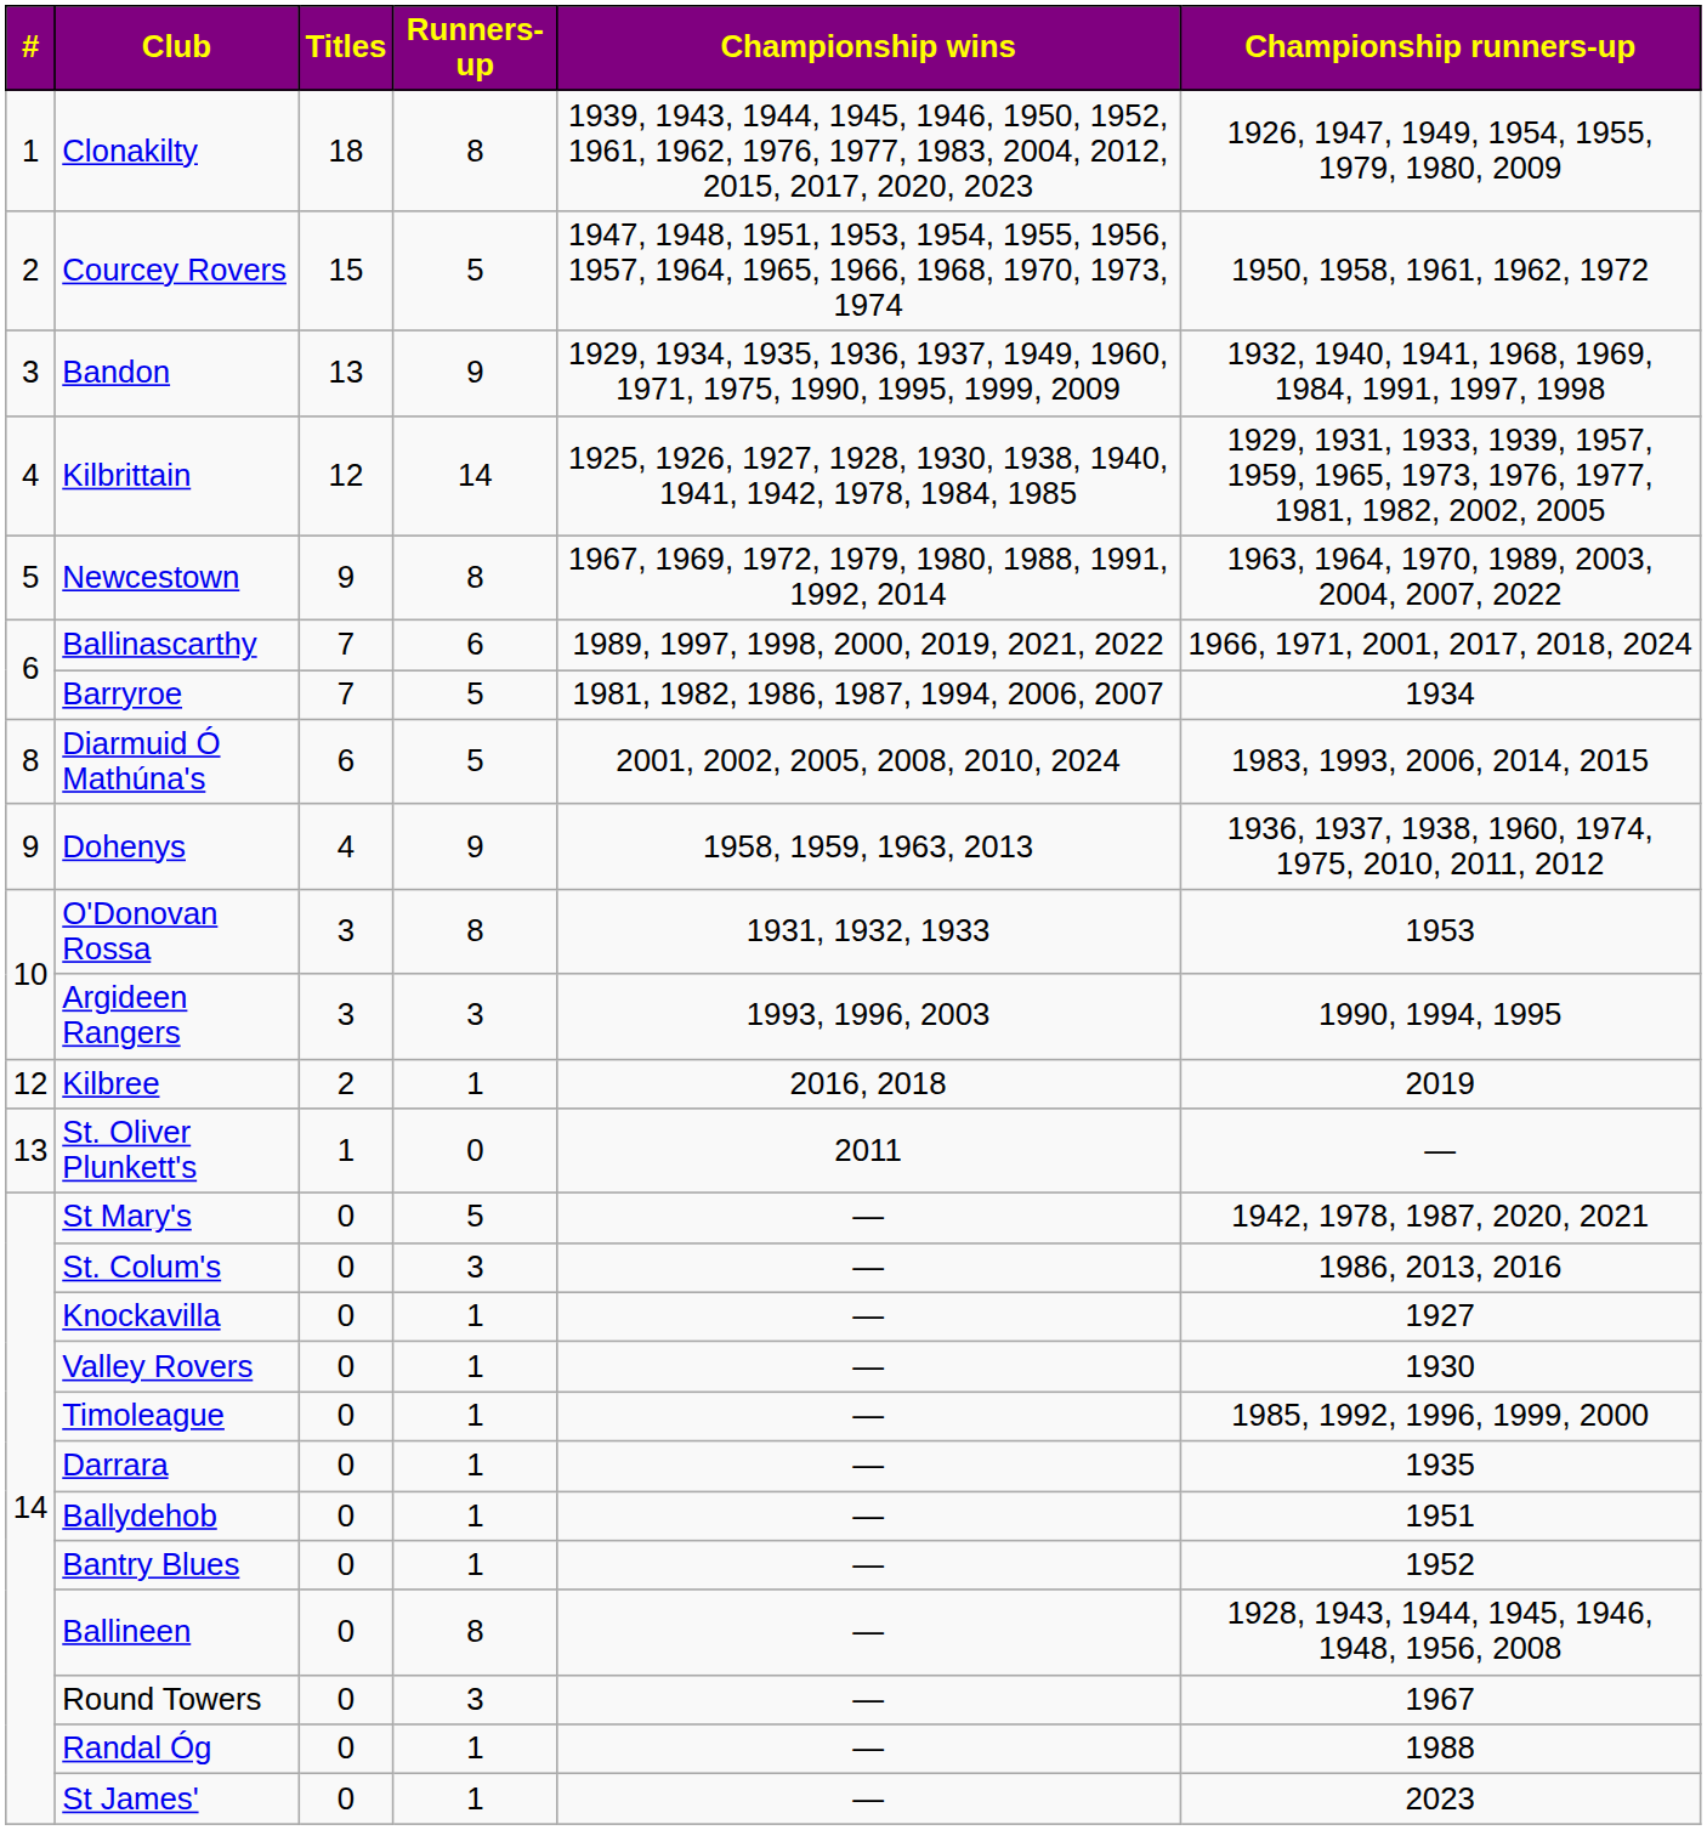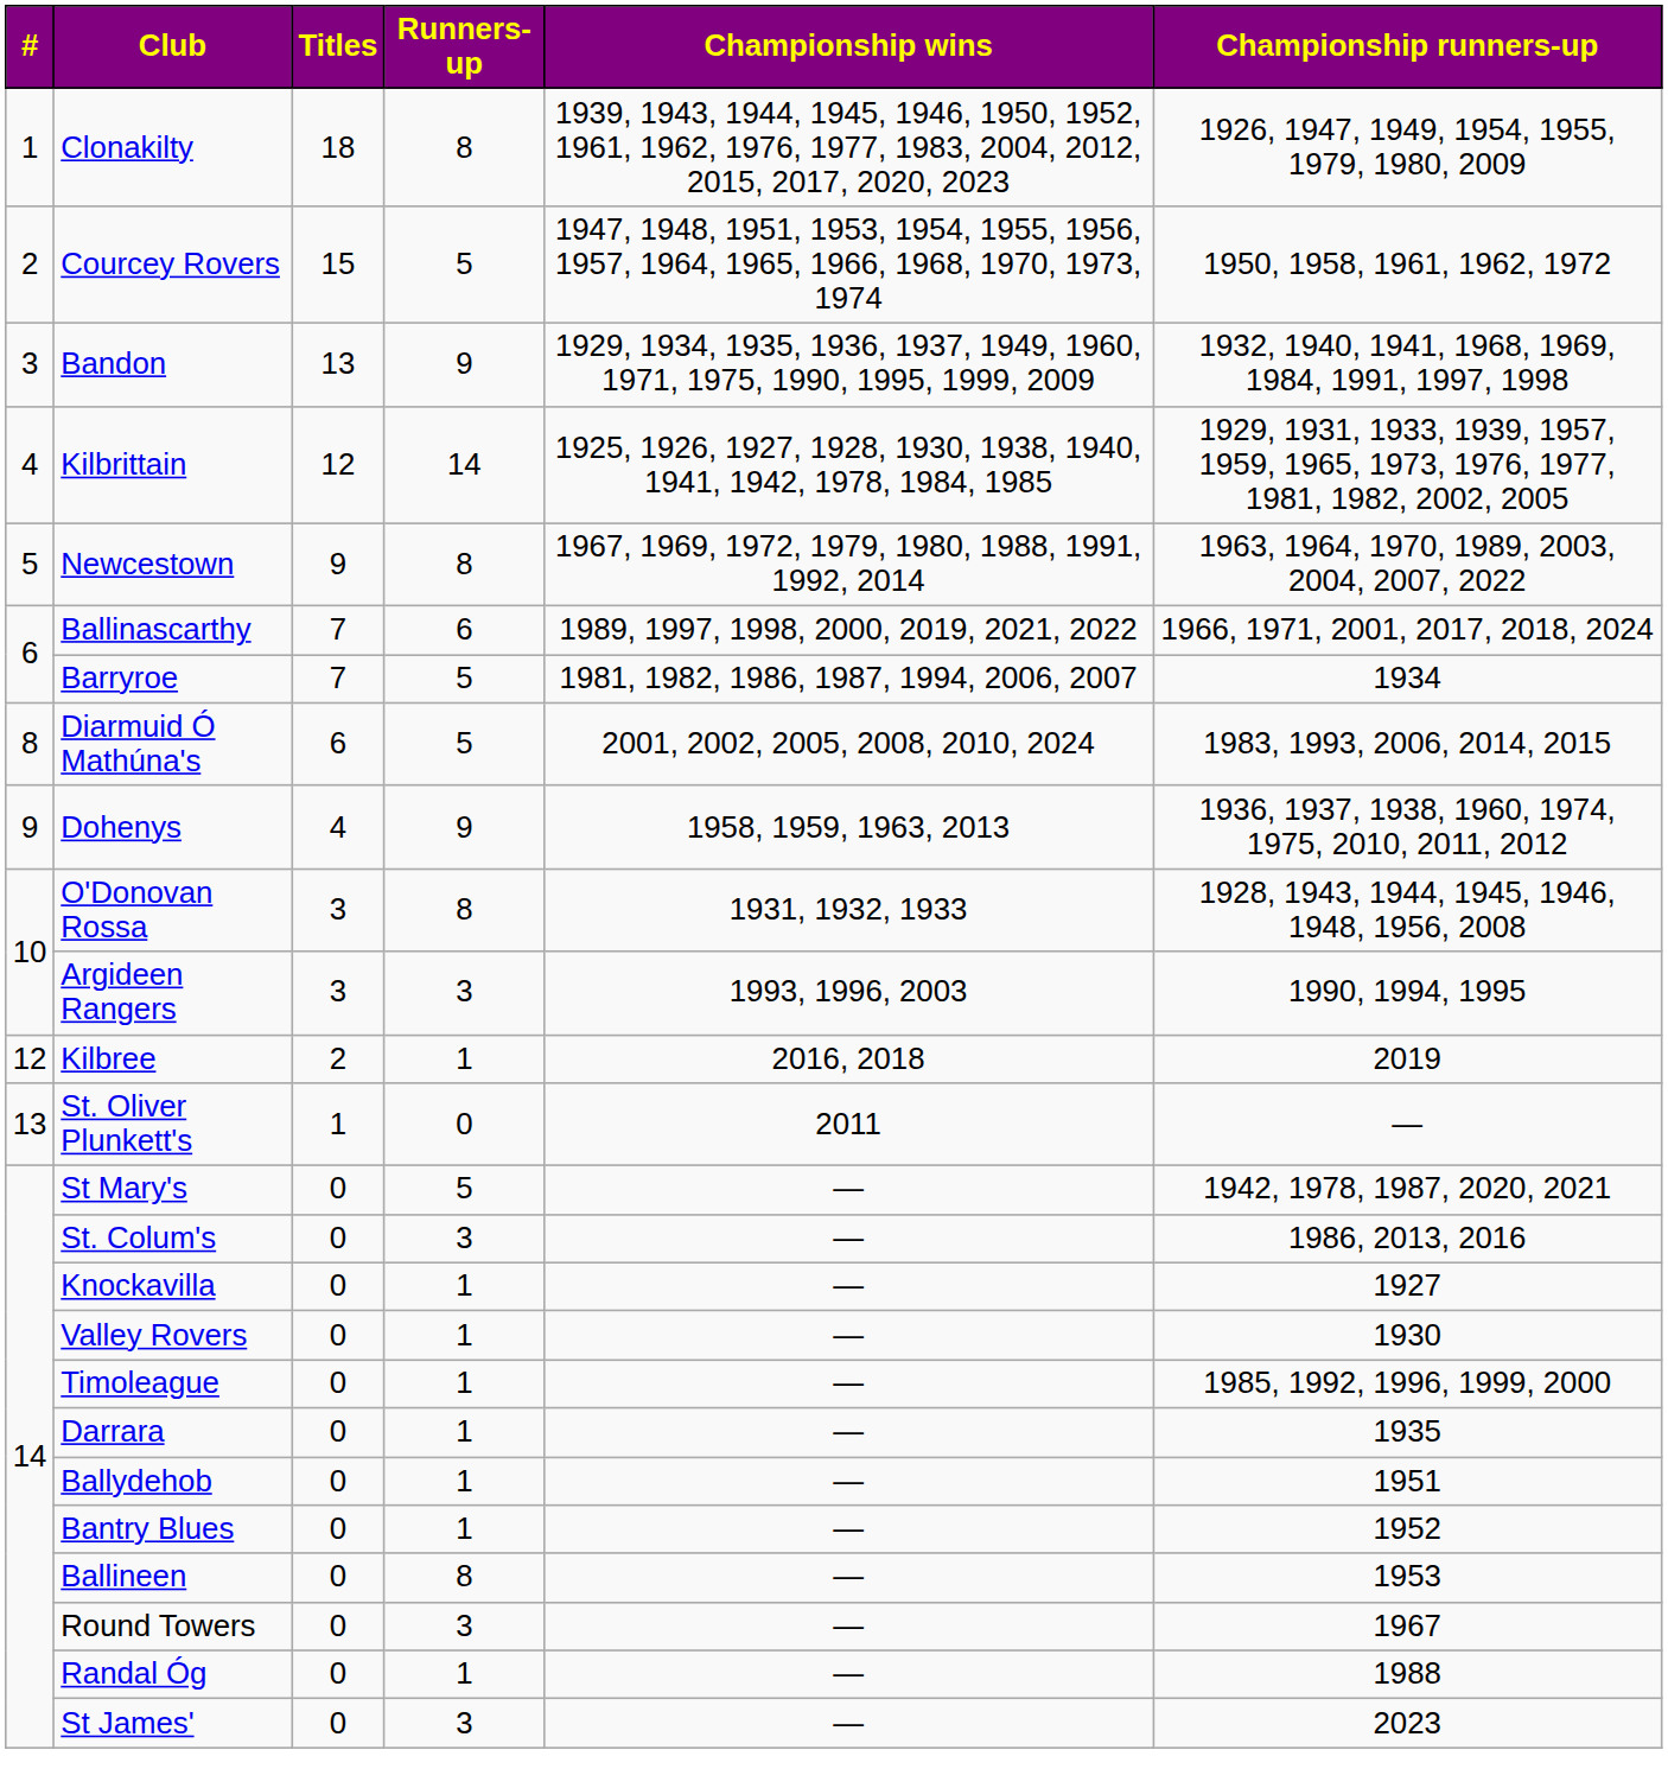O'Donovan Rossa | Championship runners-up: 1953 -> 1928, 1943, 1944, 1945, 1946, 1948, 1956, 2008
Ballineen | Championship runners-up: 1928, 1943, 1944, 1945, 1946, 1948, 1956, 2008 -> 1953
St James' | Runners-up: 1 -> 3
